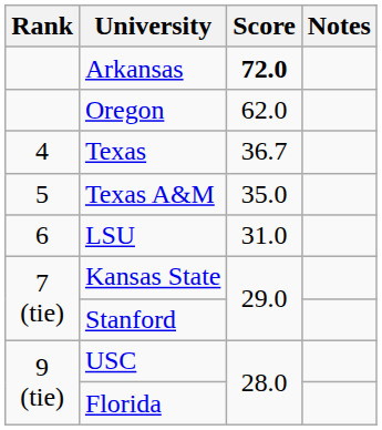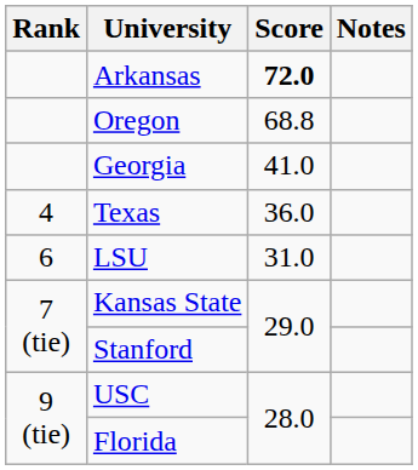Oregon | Score: 62.0 -> 68.8
+ row: Georgia | 41.0
Texas | Score: 36.7 -> 36.0
- row: 5 | Texas A&M | 35.0
